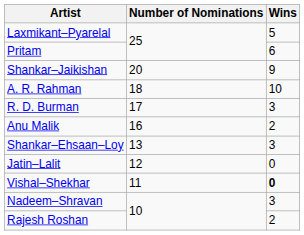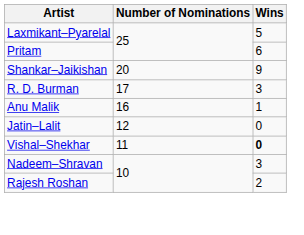- row: A. R. Rahman | 18 | 10
Anu Malik | Wins: 2 -> 1
- row: Shankar–Ehsaan–Loy | 13 | 3
